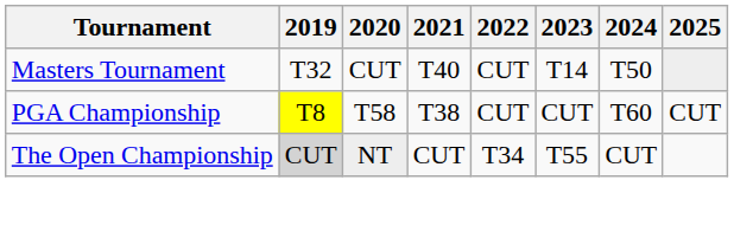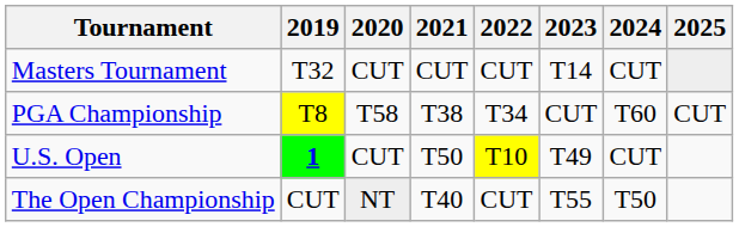Masters Tournament | 2021: T40 -> CUT
Masters Tournament | 2024: T50 -> CUT
PGA Championship | 2022: CUT -> T34
+ row: U.S. Open | 1 | CUT | T50 | T10 | T49 | CUT
The Open Championship | 2019: lightgrey background -> no background
The Open Championship | 2021: CUT -> T40
The Open Championship | 2022: T34 -> CUT
The Open Championship | 2024: CUT -> T50
